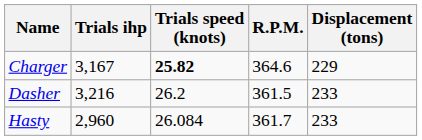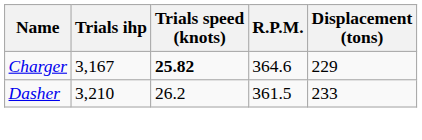Dasher | Trials ihp: 3,216 -> 3,210
- row: Hasty | 2,960 | 26.084 | 361.7 | 233
